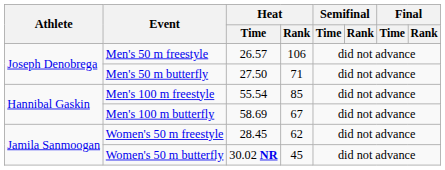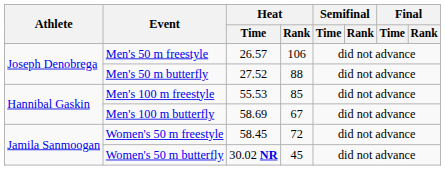Men's 50 m butterfly | Heat / Time: 27.50 -> 27.52
Men's 50 m butterfly | Heat / Rank: 71 -> 88
Men's 100 m freestyle | Heat / Time: 55.54 -> 55.53
Women's 50 m freestyle | Heat / Time: 28.45 -> 58.45
Women's 50 m freestyle | Heat / Rank: 62 -> 72
